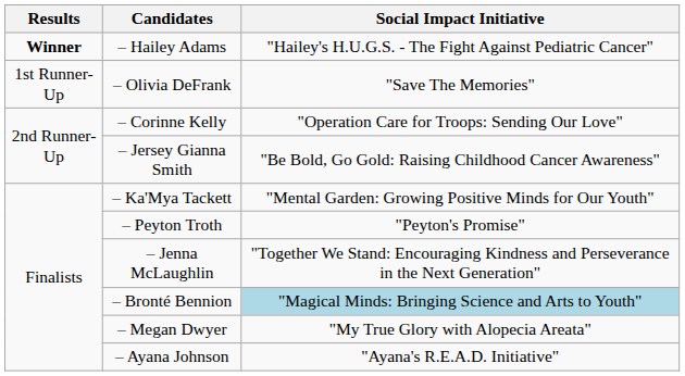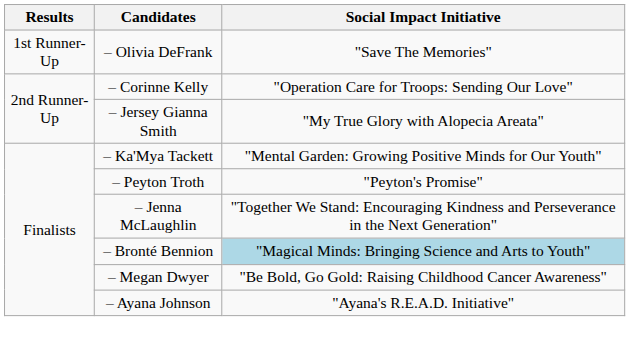- row: Winner | – Hailey Adams | "Hailey's H.U.G.S. - The Fight Against Pediatric Cancer"
– Jersey Gianna Smith | Social Impact Initiative: "Be Bold, Go Gold: Raising Childhood Cancer Awareness" -> "My True Glory with Alopecia Areata"
– Megan Dwyer | Social Impact Initiative: "My True Glory with Alopecia Areata" -> "Be Bold, Go Gold: Raising Childhood Cancer Awareness"
